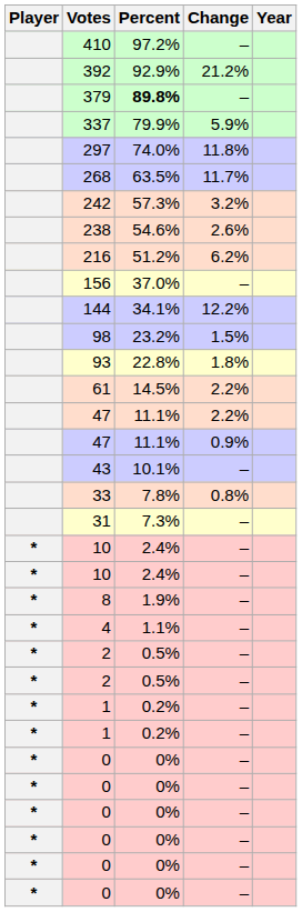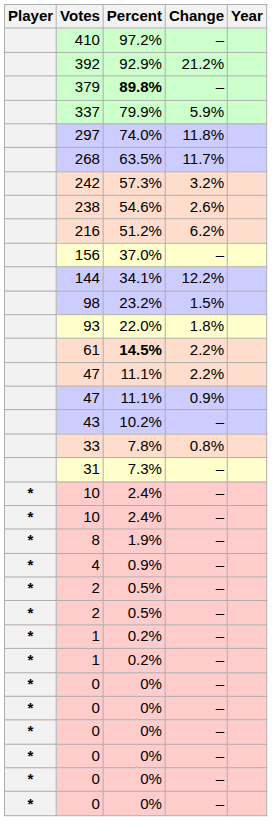93 | Percent: 22.8% -> 22.0%
61 | Percent: normal -> bold
43 | Percent: 10.1% -> 10.2%
4 | Percent: 1.1% -> 0.9%
